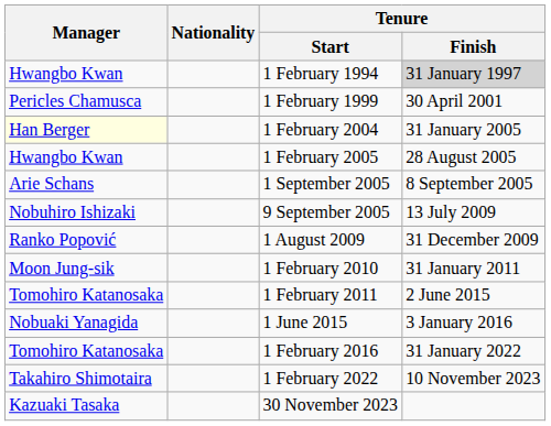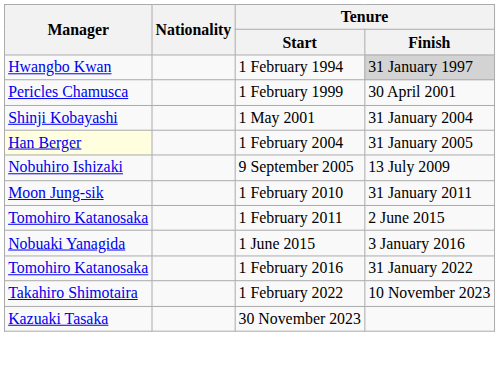+ row: Shinji Kobayashi | 1 May 2001 | 31 January 2004
- row: Hwangbo Kwan | 1 February 2005 | 28 August 2005
- row: Arie Schans | 1 September 2005 | 8 September 2005
- row: Ranko Popović | 1 August 2009 | 31 December 2009
